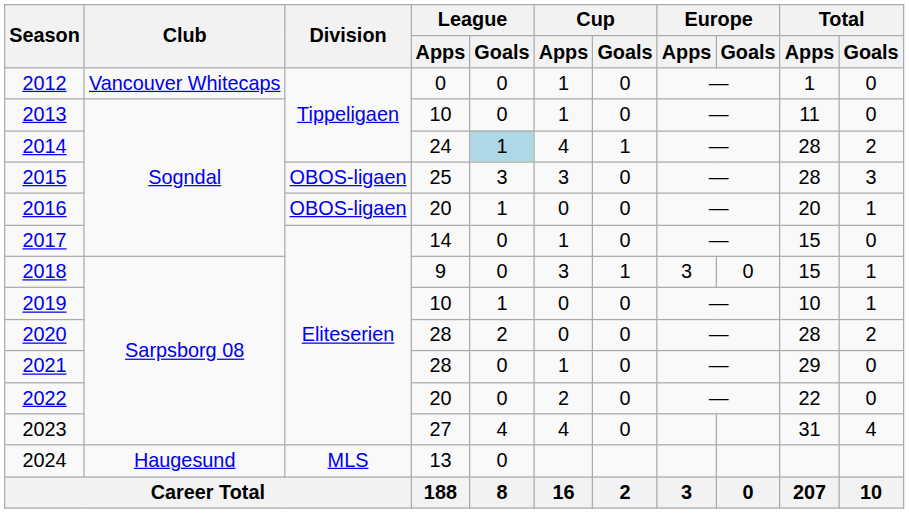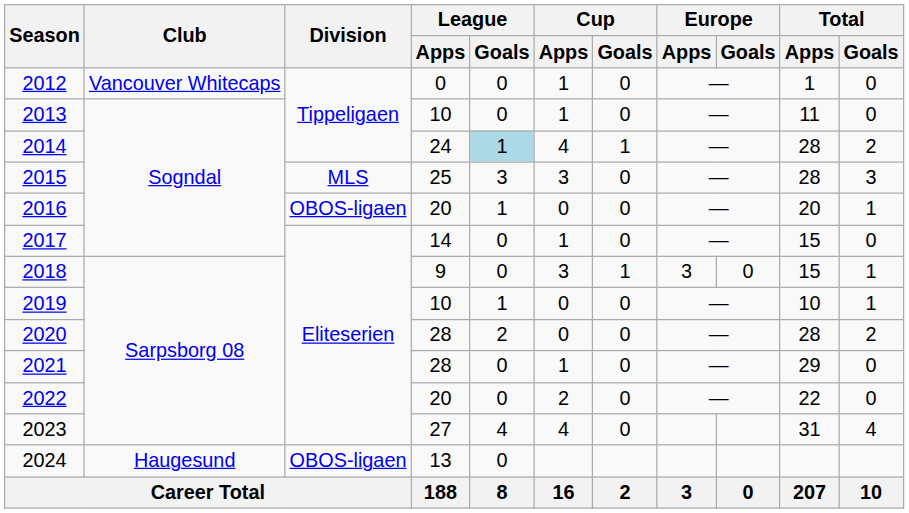2015 | Division: OBOS-ligaen -> MLS
2024 | Division: MLS -> OBOS-ligaen
